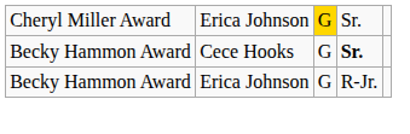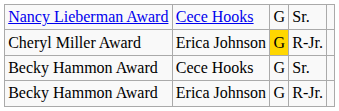+ row: Nancy Lieberman Award | Cece Hooks | G | Sr.
Cheryl Miller Award | column 4: Sr. -> R-Jr.
Becky Hammon Award / Cece Hooks | column 4: bold -> normal
